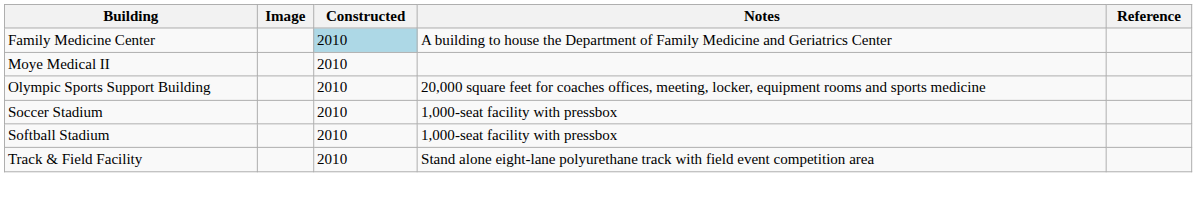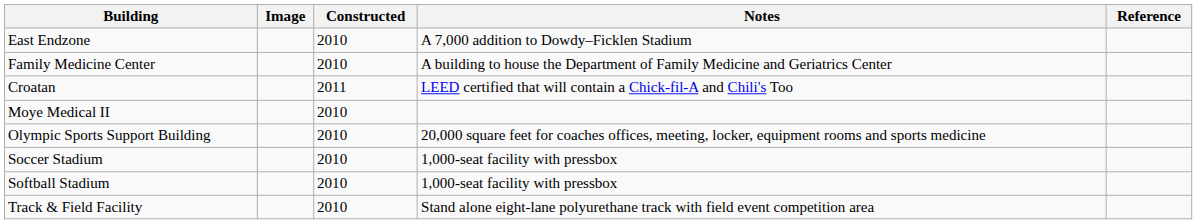+ row: East Endzone | 2010 | A 7,000 addition to Dowdy–Ficklen Stadium
Family Medicine Center | Constructed: lightblue background -> no background
+ row: Croatan | 2011 | LEED certified that will contain a Chick-fil-A and Chili's Too
